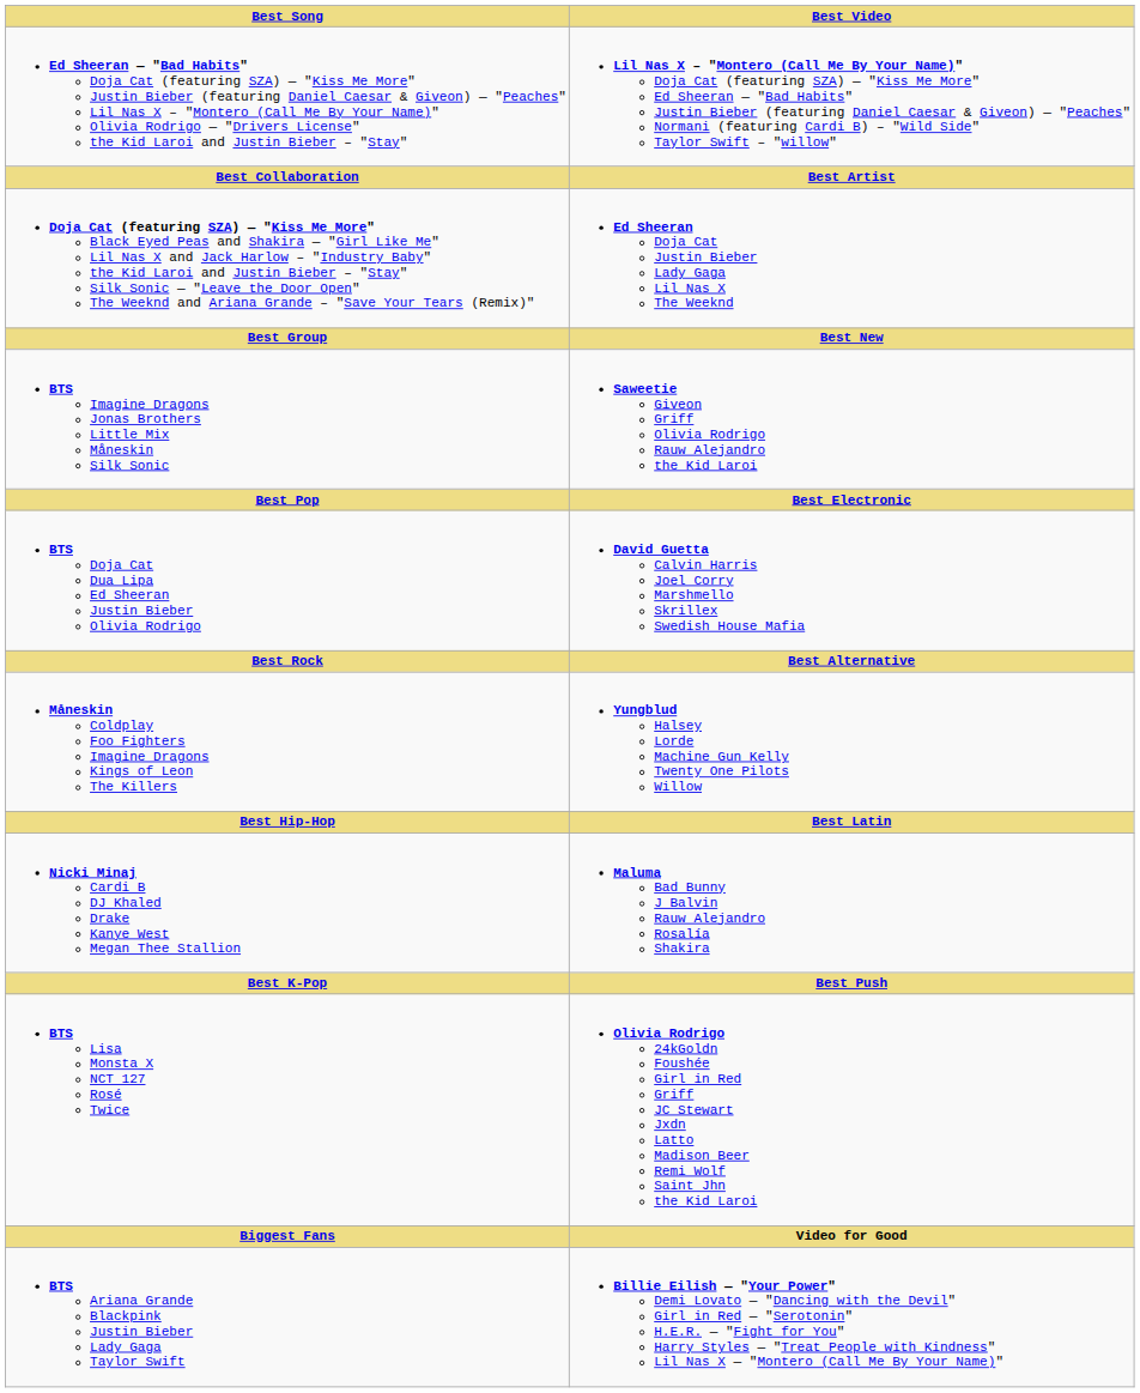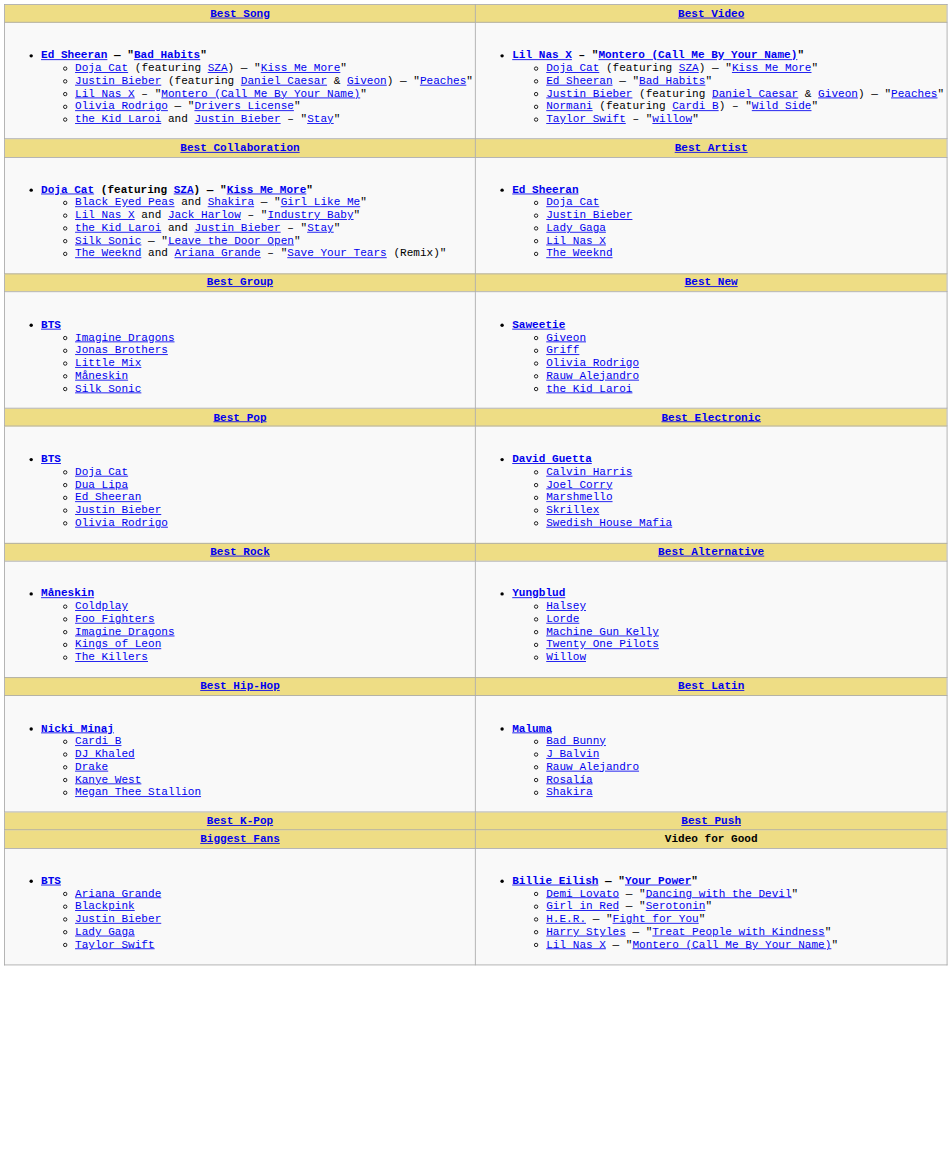- row: BTS Lisa Monsta X NCT 127 Rosé Twice | Olivia Rodrigo 24kGoldn Foushée Girl in Red Griff JC Stewart Jxdn Latto Madison Beer Remi Wolf Saint Jhn the Kid Laroi
